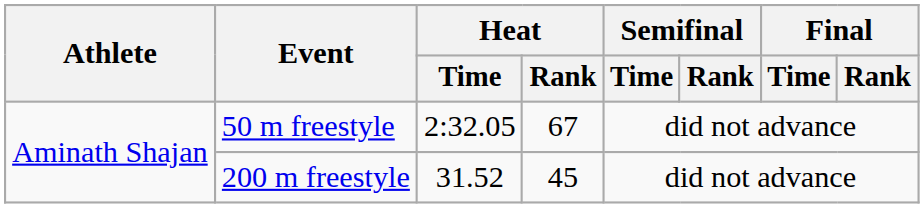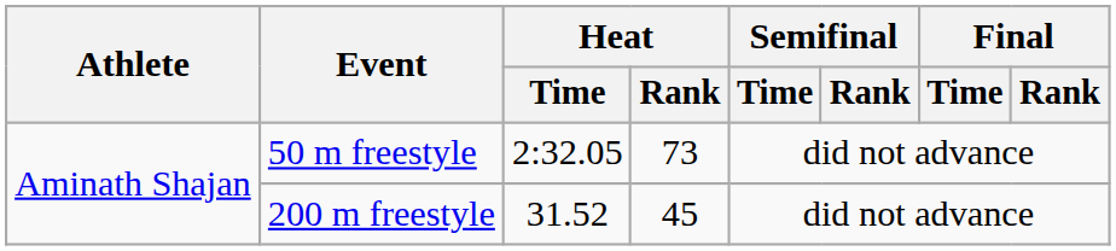50 m freestyle | Heat / Rank: 67 -> 73
